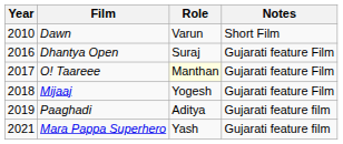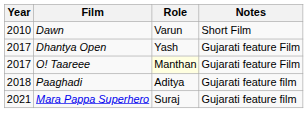Dhantya Open | Year: 2016 -> 2017
Dhantya Open | Role: Suraj -> Yash
- row: 2018 | Mijaaj | Yogesh | Gujarati feature Film
Paaghadi | Year: 2019 -> 2018
Mara Pappa Superhero | Role: Yash -> Suraj
